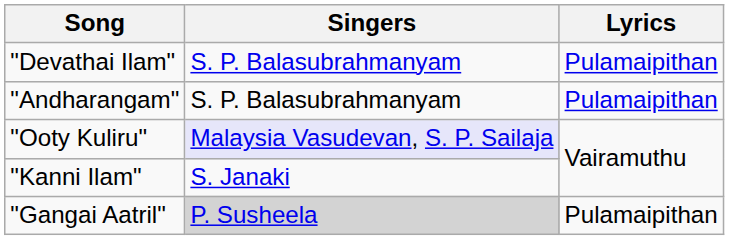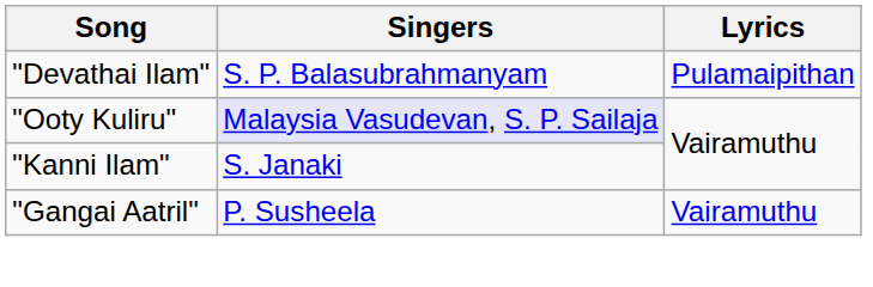- row: "Andharangam" | S. P. Balasubrahmanyam | Pulamaipithan
"Gangai Aatril" | Singers: lightgrey background -> no background
"Gangai Aatril" | Lyrics: Pulamaipithan -> Vairamuthu
